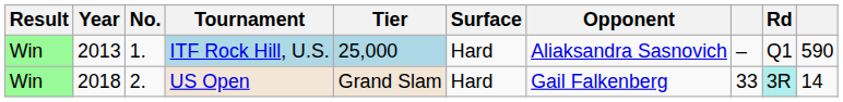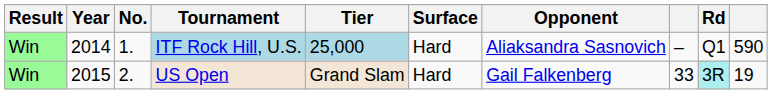ITF Rock Hill, U.S. | Year: 2013 -> 2014
US Open | Year: 2018 -> 2015
US Open | column 10: 14 -> 19
